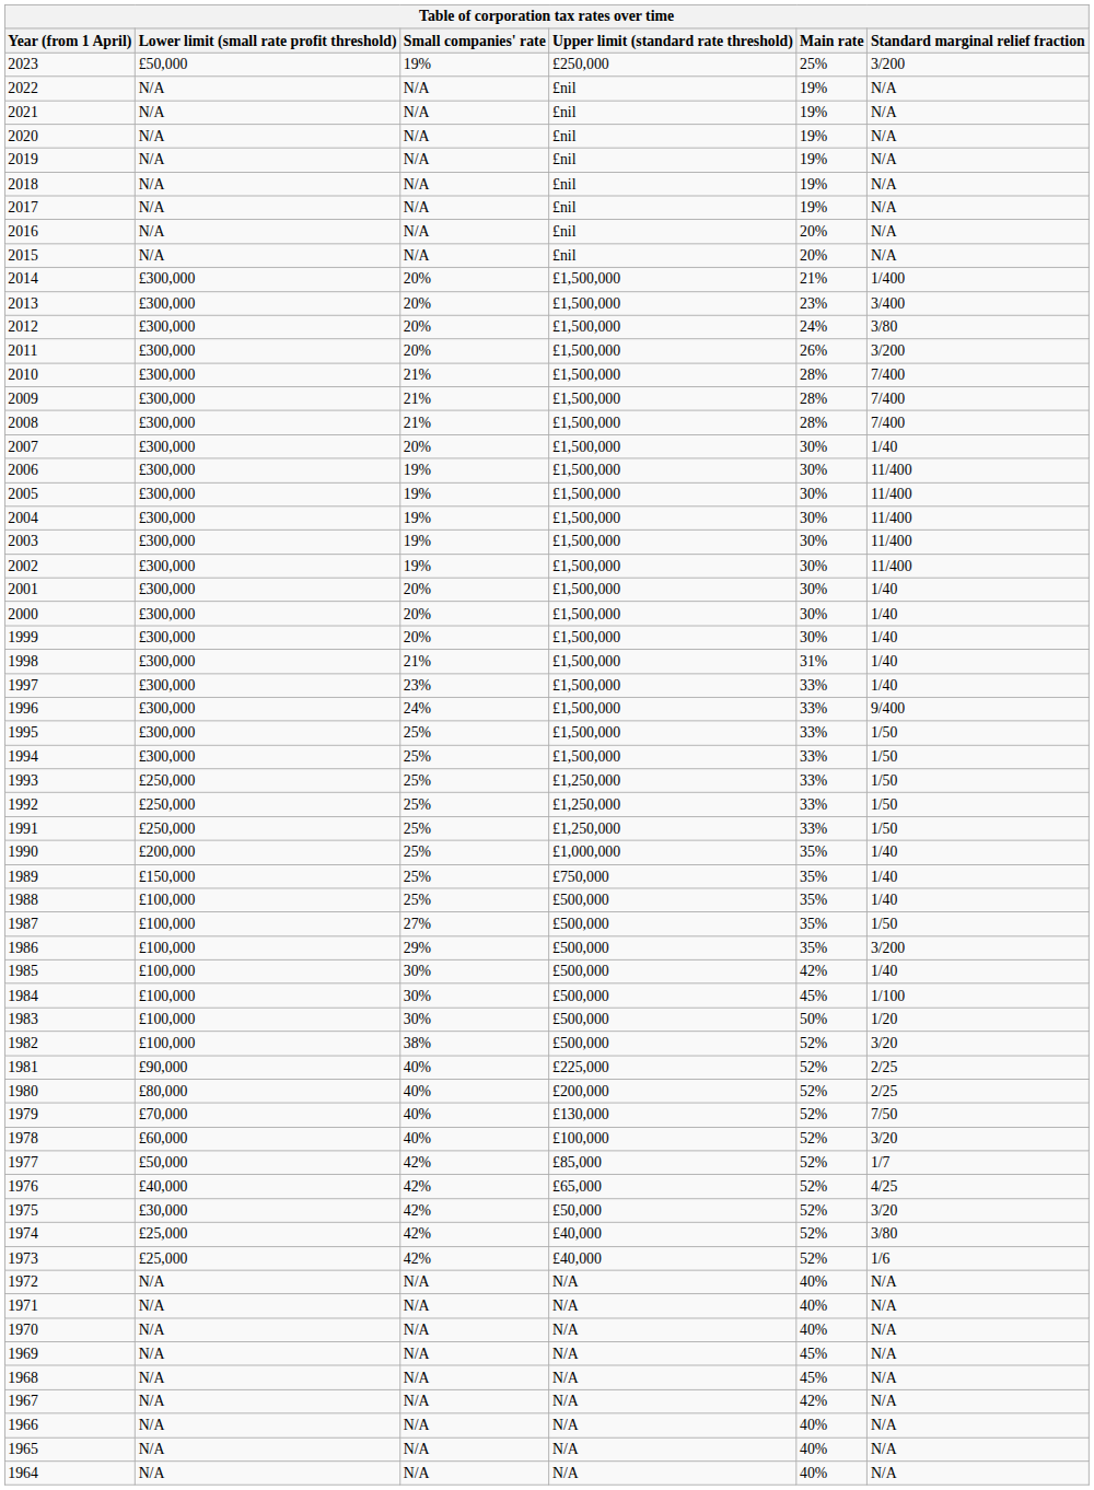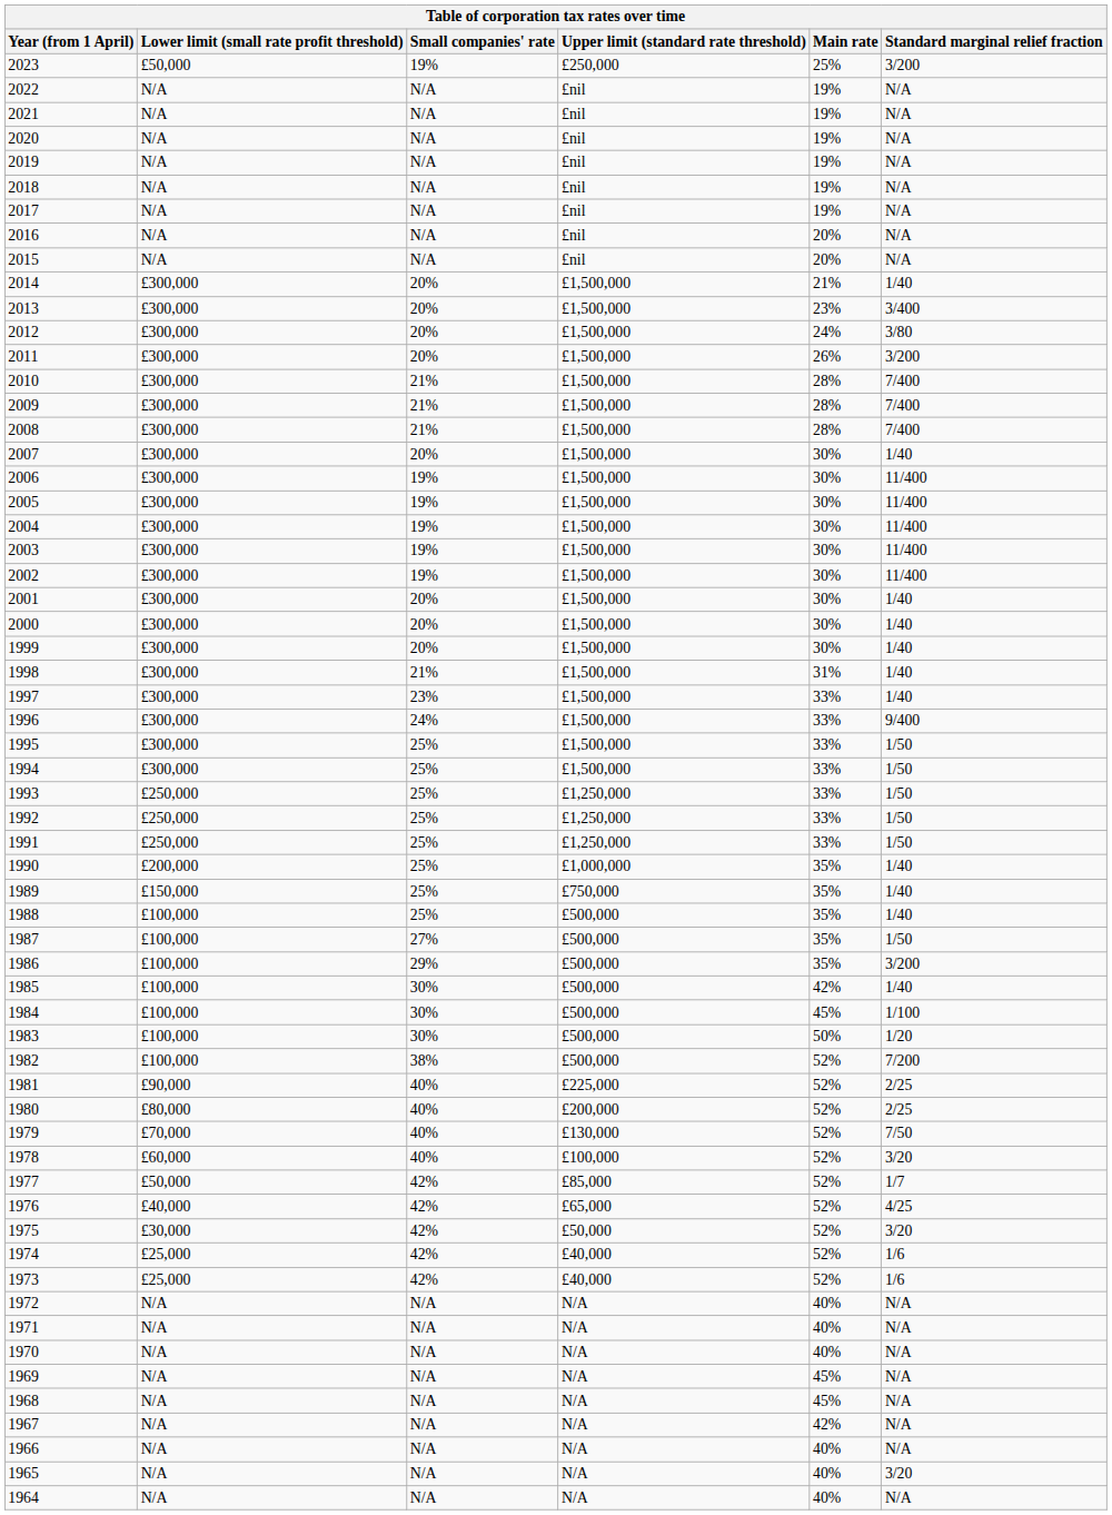2014 | Standard marginal relief fraction: 1/400 -> 1/40
1982 | Standard marginal relief fraction: 3/20 -> 7/200
1974 | Standard marginal relief fraction: 3/80 -> 1/6
1965 | Standard marginal relief fraction: N/A -> 3/20
